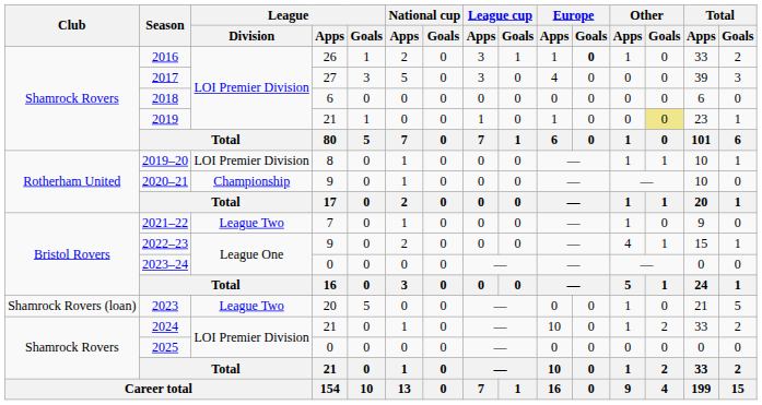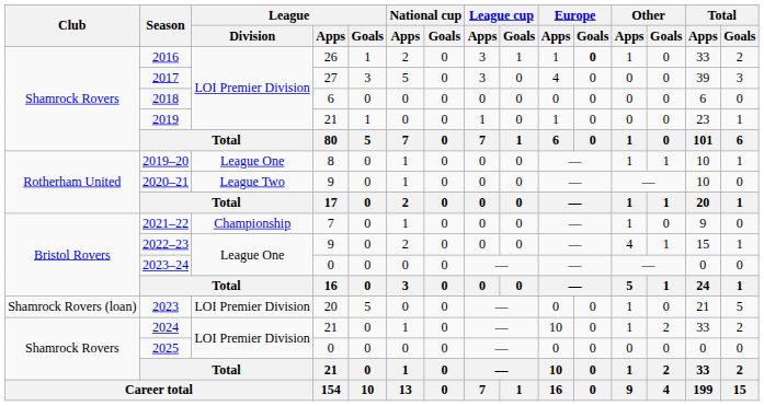2019 | Other / Goals: khaki background -> no background
2019–20 | League / Division: LOI Premier Division -> League One
2020–21 | League / Division: Championship -> League Two
2021–22 | League / Division: League Two -> Championship
2023 | League / Division: League Two -> LOI Premier Division
